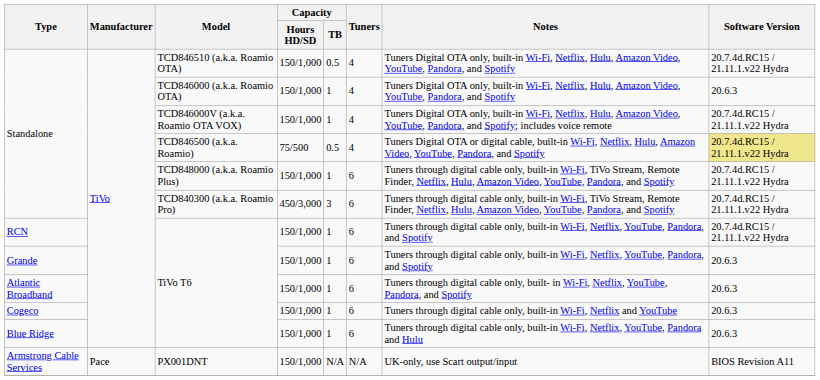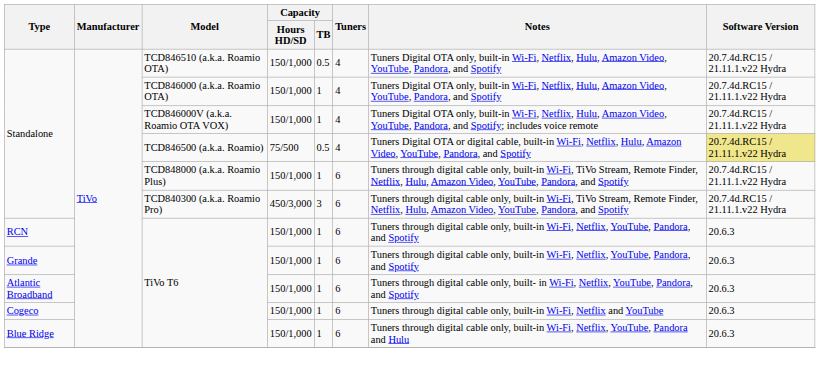TCD846000 (a.k.a. Roamio OTA) | Software Version: 20.6.3 -> 20.7.4d.RC15 / 21.11.1.v22 Hydra
RCN / TiVo T6 | Software Version: 20.7.4d.RC15 / 21.11.1.v22 Hydra -> 20.6.3
- row: Armstrong Cable Services | Pace | PX001DNT | 150/1,000 | N/A | N/A | UK-only, use Scart output/input | BIOS Revision A11
